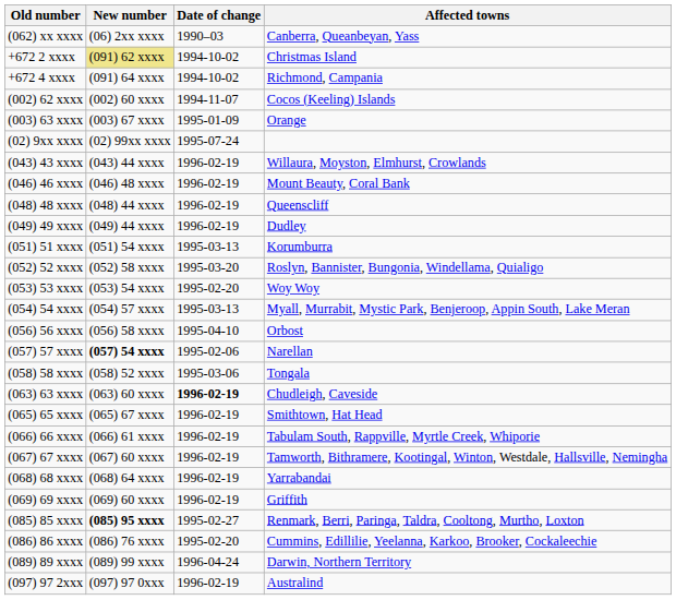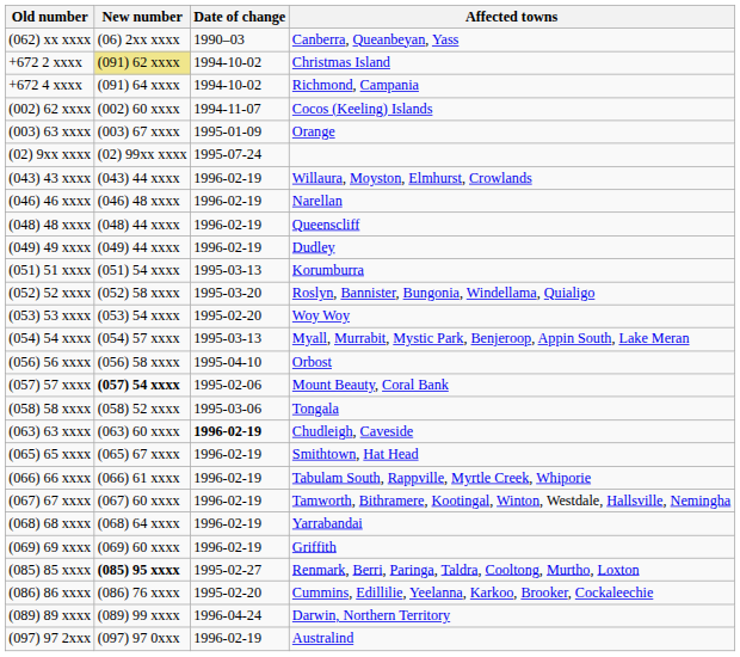(046) 46 xxxx | Affected towns: Mount Beauty, Coral Bank -> Narellan
(057) 57 xxxx | Affected towns: Narellan -> Mount Beauty, Coral Bank
